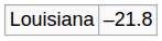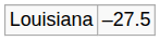Louisiana | column 2: –21.8 -> –27.5
